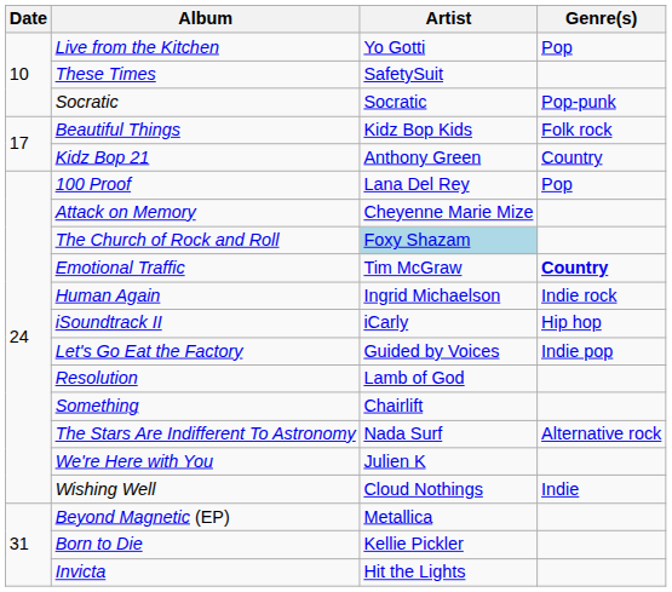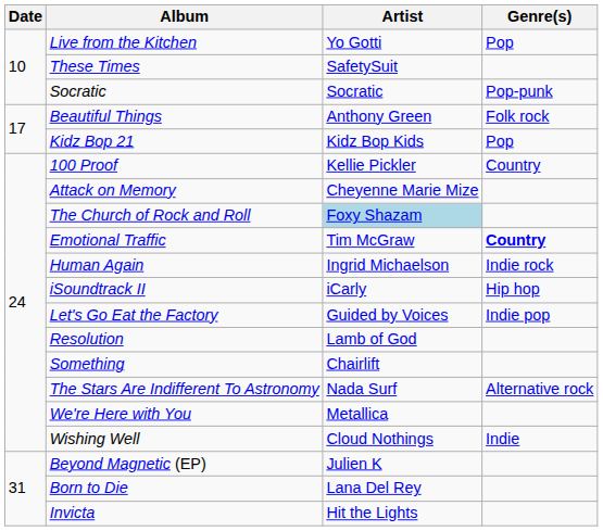Beautiful Things | Artist: Kidz Bop Kids -> Anthony Green
Kidz Bop 21 | Artist: Anthony Green -> Kidz Bop Kids
Kidz Bop 21 | Genre(s): Country -> Pop
100 Proof | Artist: Lana Del Rey -> Kellie Pickler
100 Proof | Genre(s): Pop -> Country
We're Here with You | Artist: Julien K -> Metallica
Beyond Magnetic (EP) | Artist: Metallica -> Julien K
Born to Die | Artist: Kellie Pickler -> Lana Del Rey
